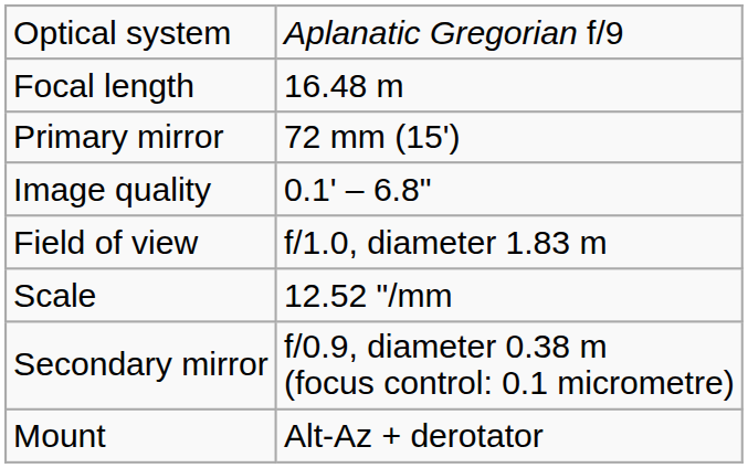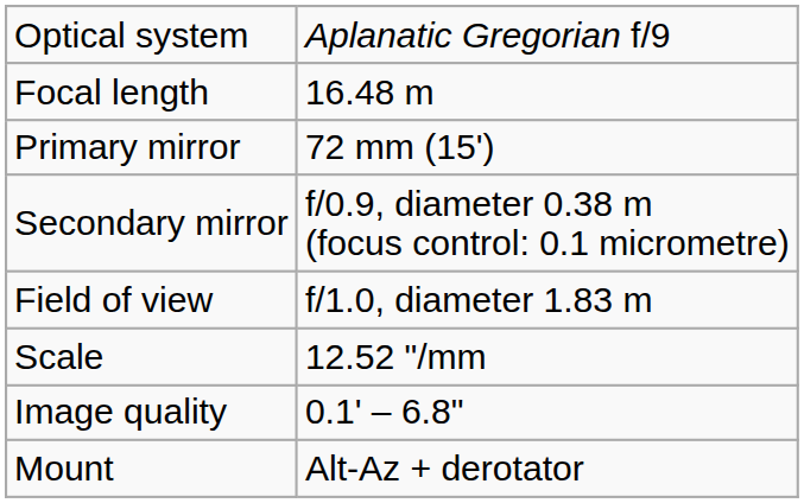rows swapped: Secondary mirror <-> Image quality
